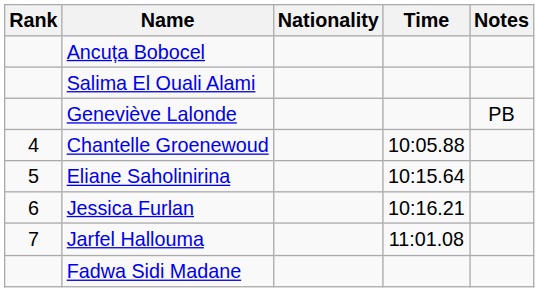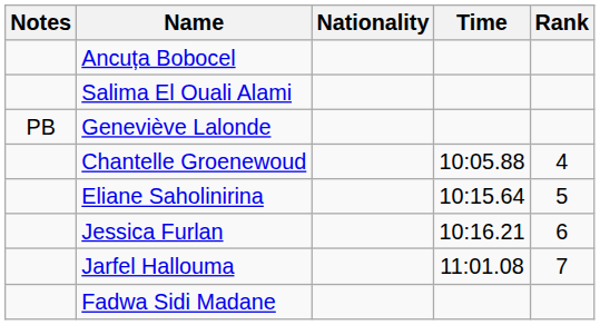columns swapped: Rank <-> Notes
